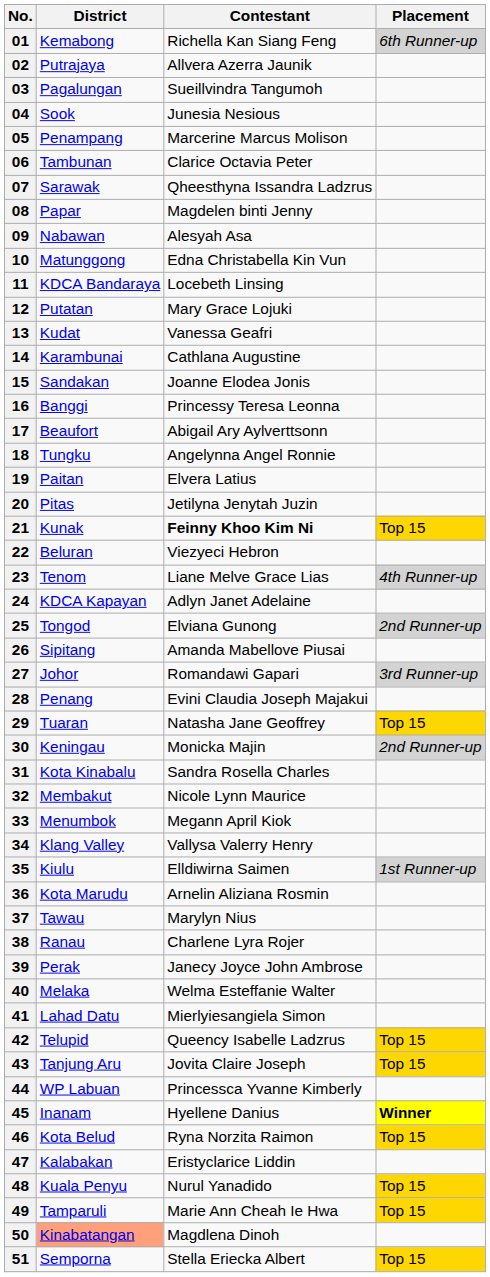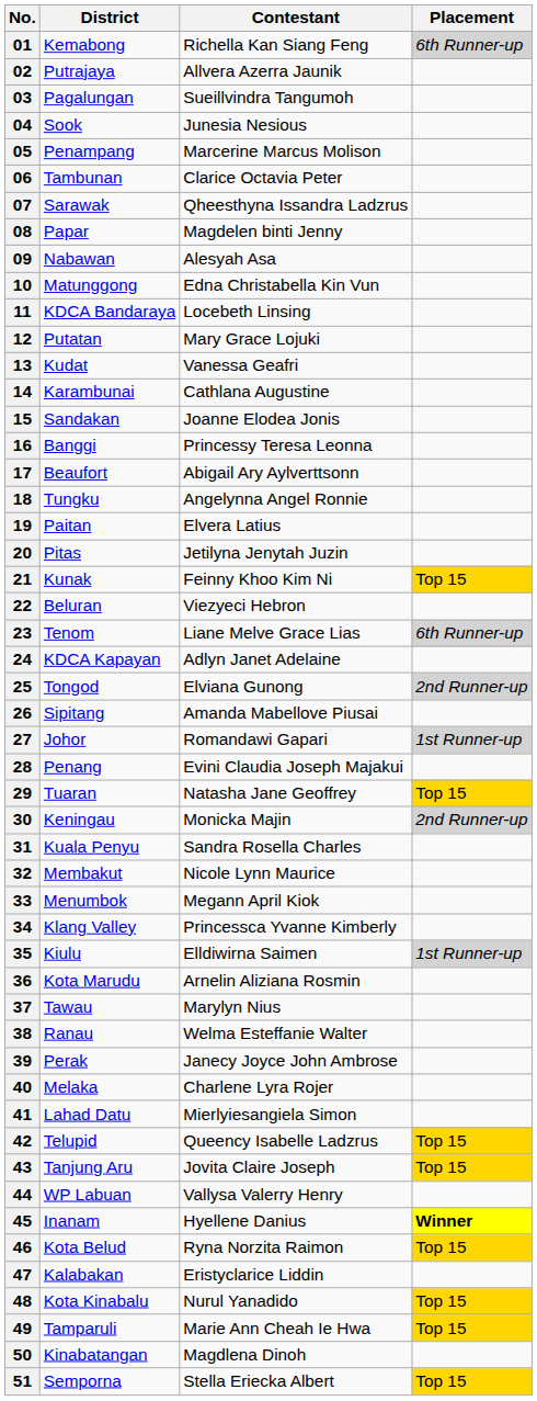21 | Contestant: bold -> normal
23 | Placement: 4th Runner-up -> 6th Runner-up
27 | Placement: 3rd Runner-up -> 1st Runner-up
31 | District: Kota Kinabalu -> Kuala Penyu
34 | Contestant: Vallysa Valerry Henry -> Princessca Yvanne Kimberly
38 | Contestant: Charlene Lyra Rojer -> Welma Esteffanie Walter
40 | Contestant: Welma Esteffanie Walter -> Charlene Lyra Rojer
44 | Contestant: Princessca Yvanne Kimberly -> Vallysa Valerry Henry
48 | District: Kuala Penyu -> Kota Kinabalu
50 | District: lightsalmon background -> no background
